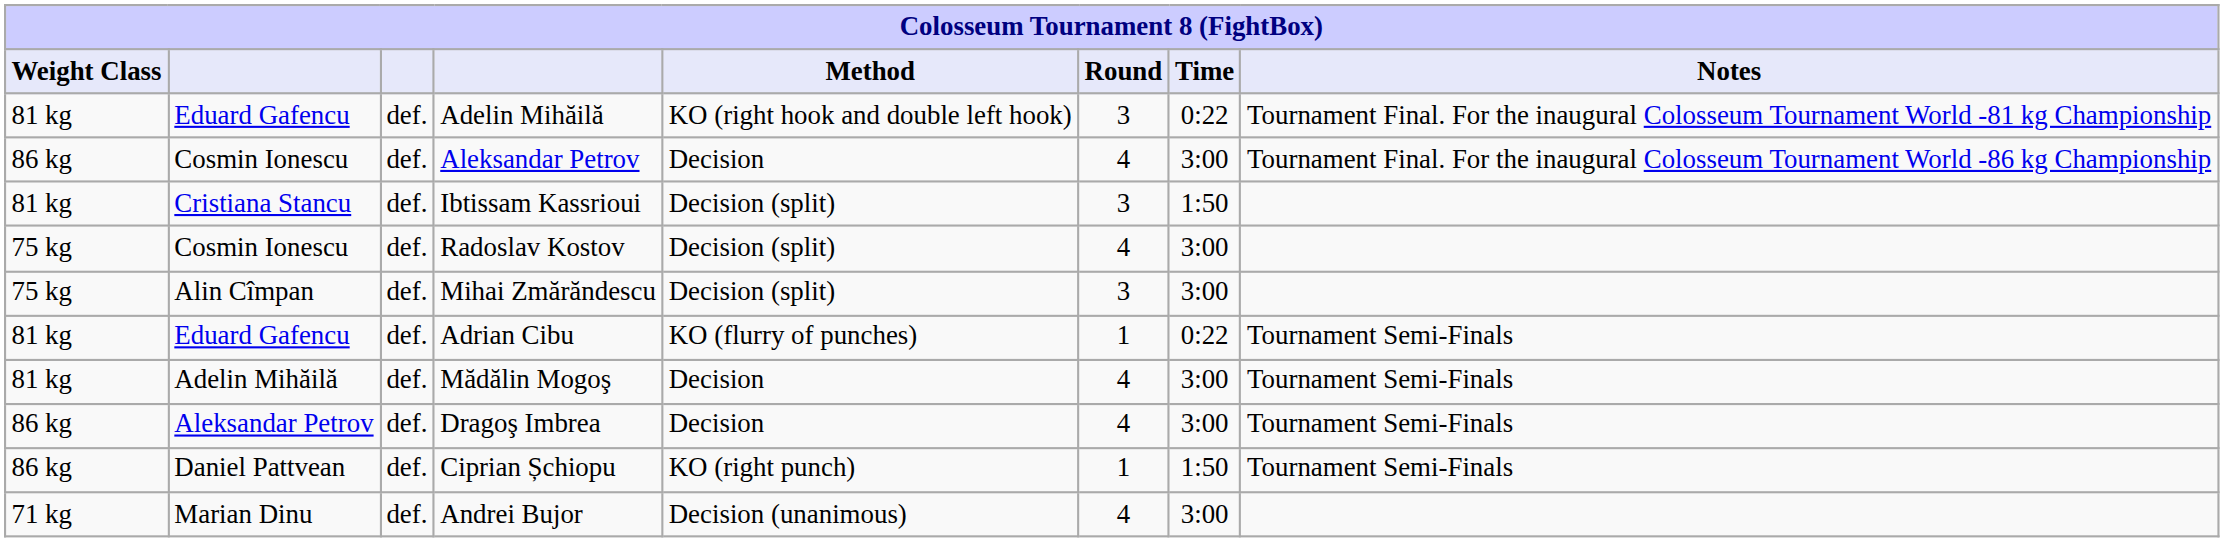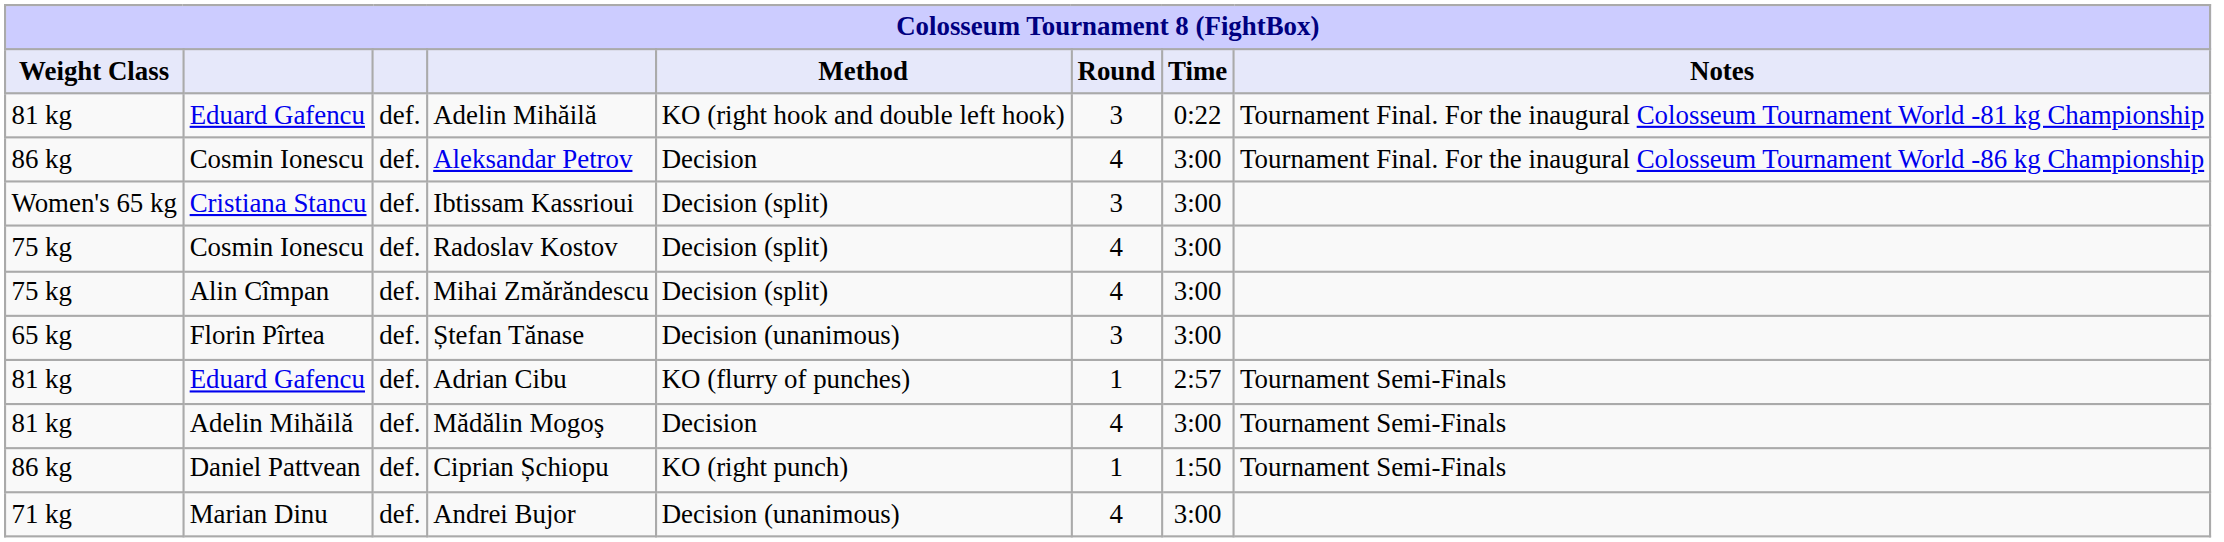Ibtissam Kassrioui | Weight Class: 81 kg -> Women's 65 kg
Ibtissam Kassrioui | Time: 1:50 -> 3:00
Mihai Zmărăndescu | Round: 3 -> 4
+ row: 65 kg | Florin Pîrtea | def. | Ștefan Tănase | Decision (unanimous) | 3 | 3:00
Adrian Cibu | Time: 0:22 -> 2:57
- row: 86 kg | Aleksandar Petrov | def. | Dragoş Imbrea | Decision | 4 | 3:00 | Tournament Semi-Finals
